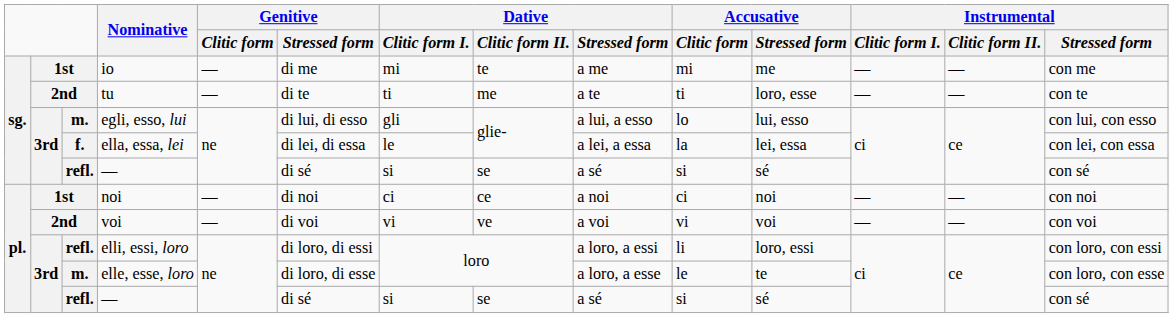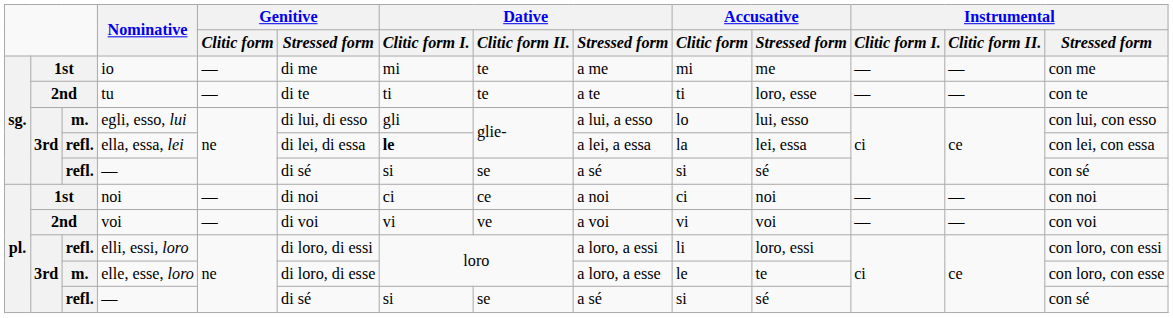tu | Dative / Clitic form II.: me -> te
ella, essa, lei | column 3: f. -> refl.
ella, essa, lei | Dative / Clitic form I.: normal -> bold
